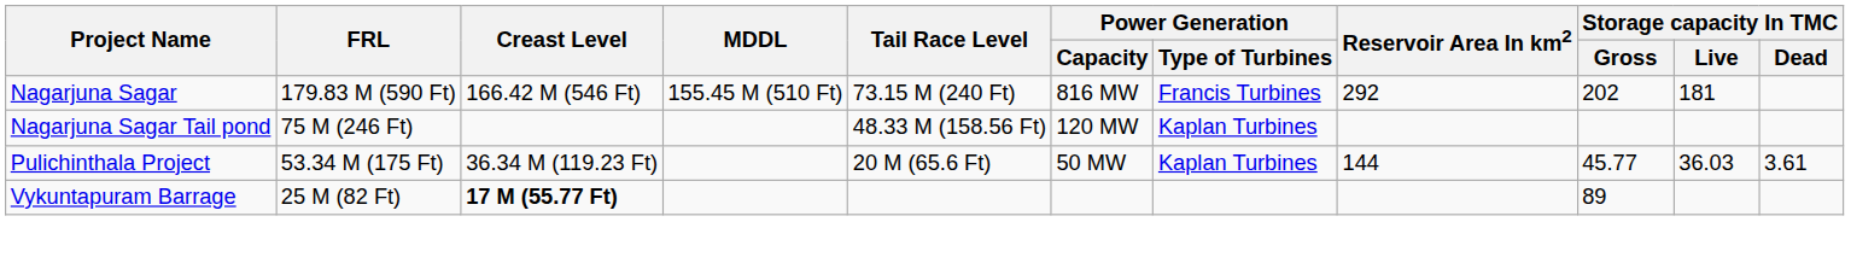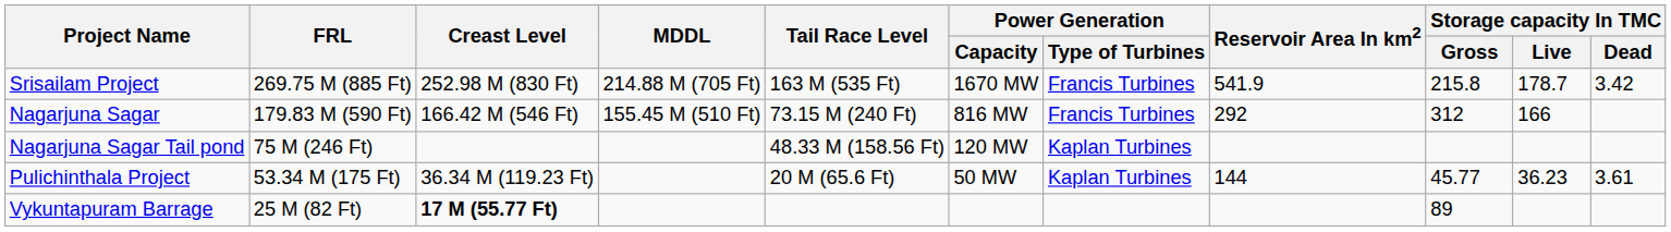+ row: Srisailam Project | 269.75 M (885 Ft) | 252.98 M (830 Ft) | 214.88 M (705 Ft) | 163 M (535 Ft) | 1670 MW | Francis Turbines | 541.9 | 215.8 | 178.7 | 3.42
Nagarjuna Sagar | Storage capacity In TMC / Gross: 202 -> 312
Nagarjuna Sagar | Storage capacity In TMC / Live: 181 -> 166
Pulichinthala Project | Storage capacity In TMC / Live: 36.03 -> 36.23
